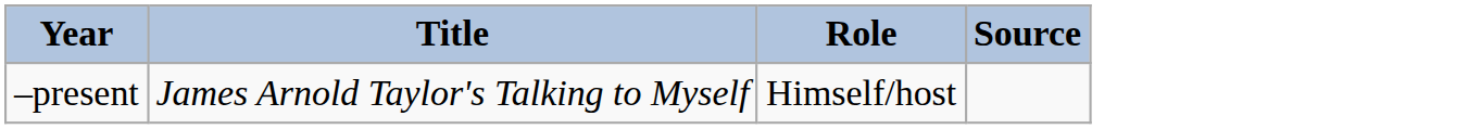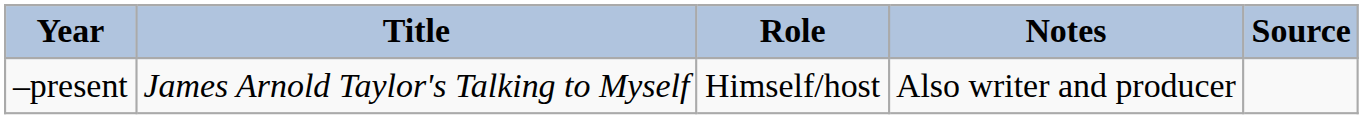+ column: Notes | Also writer and producer
